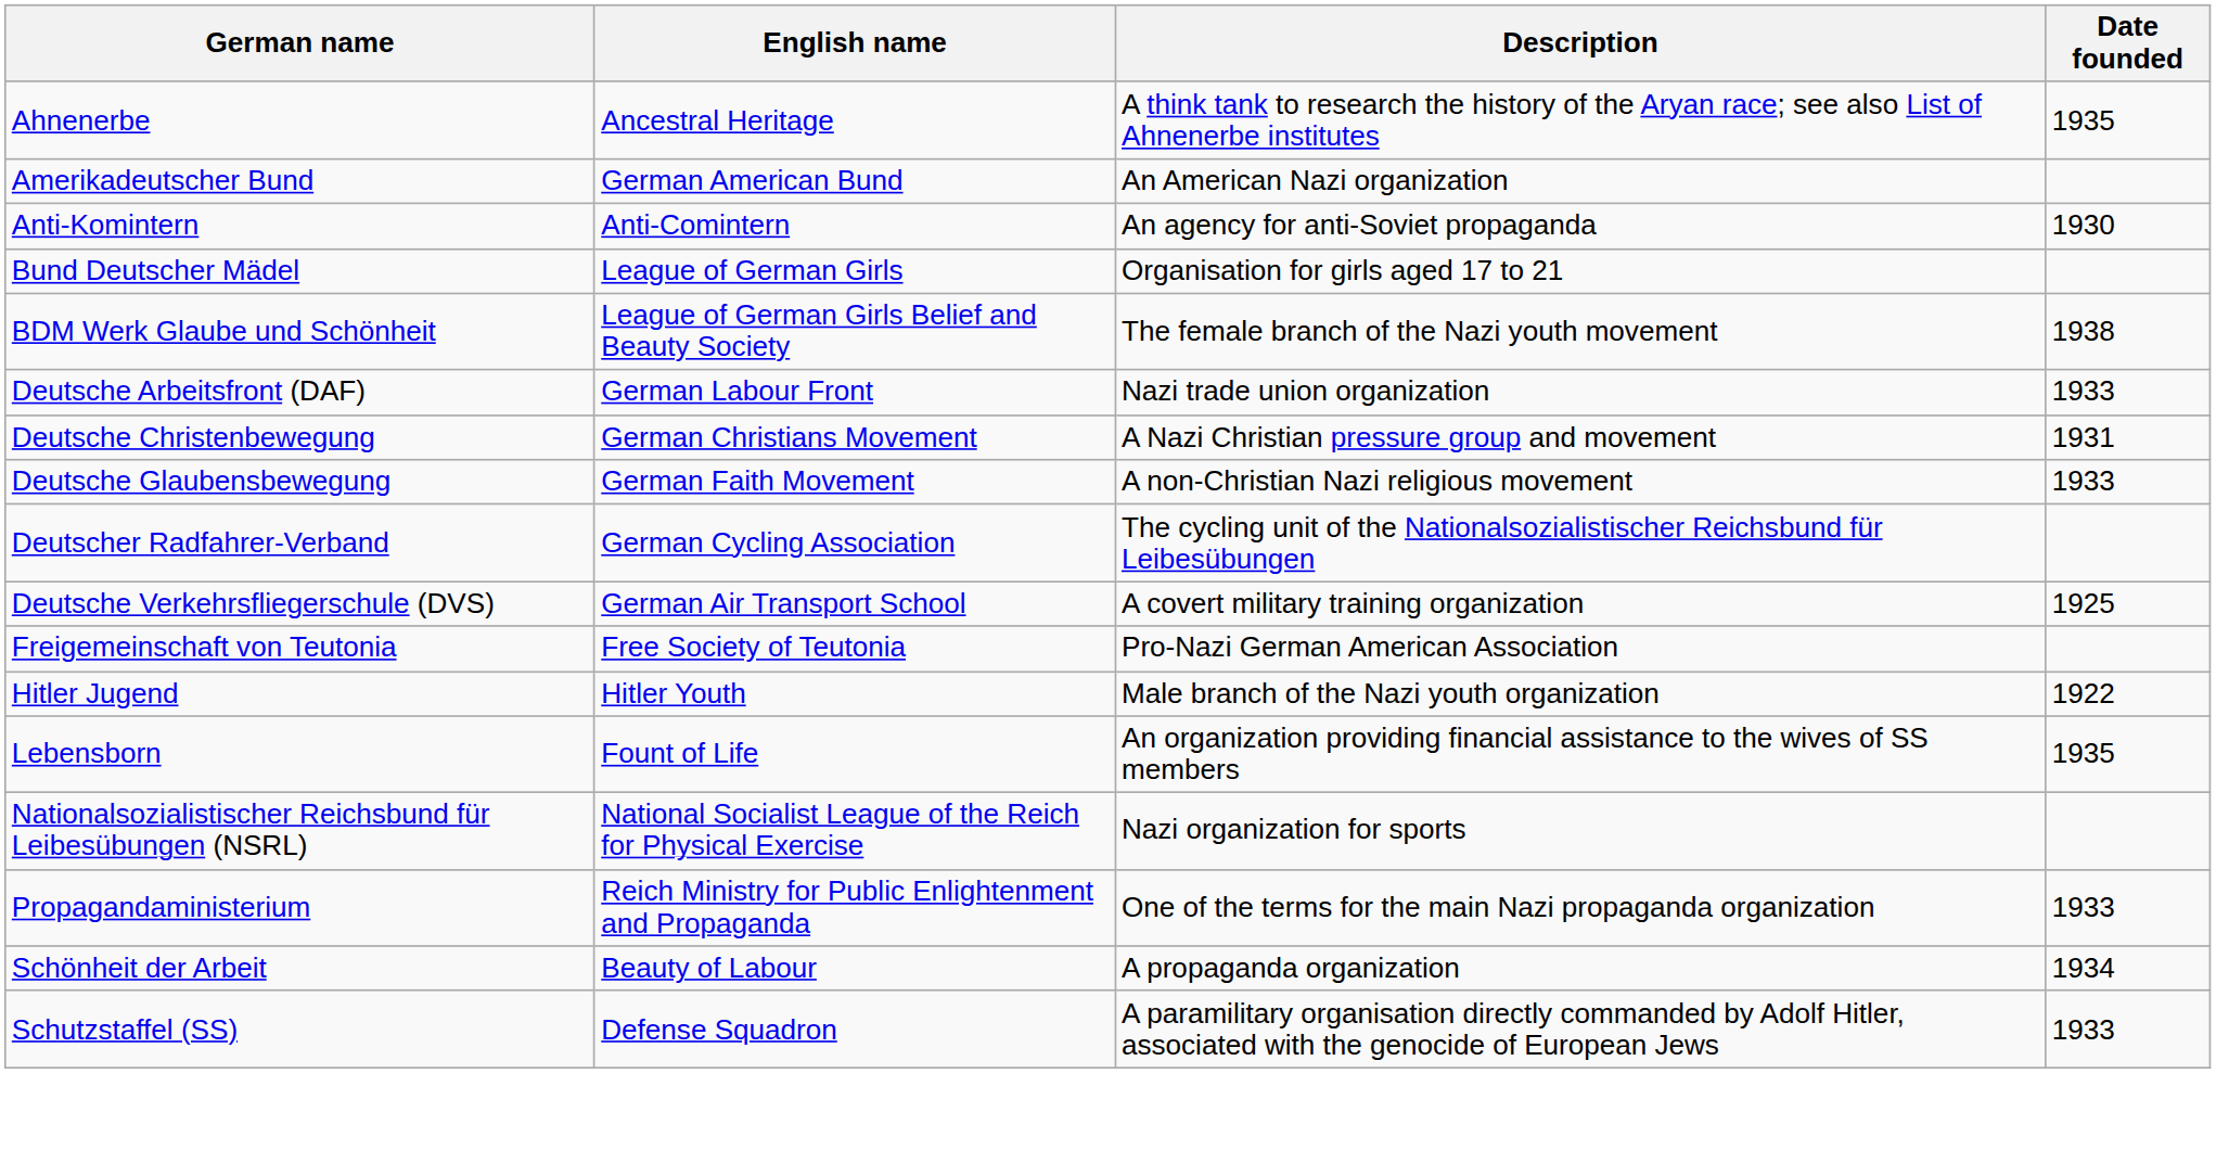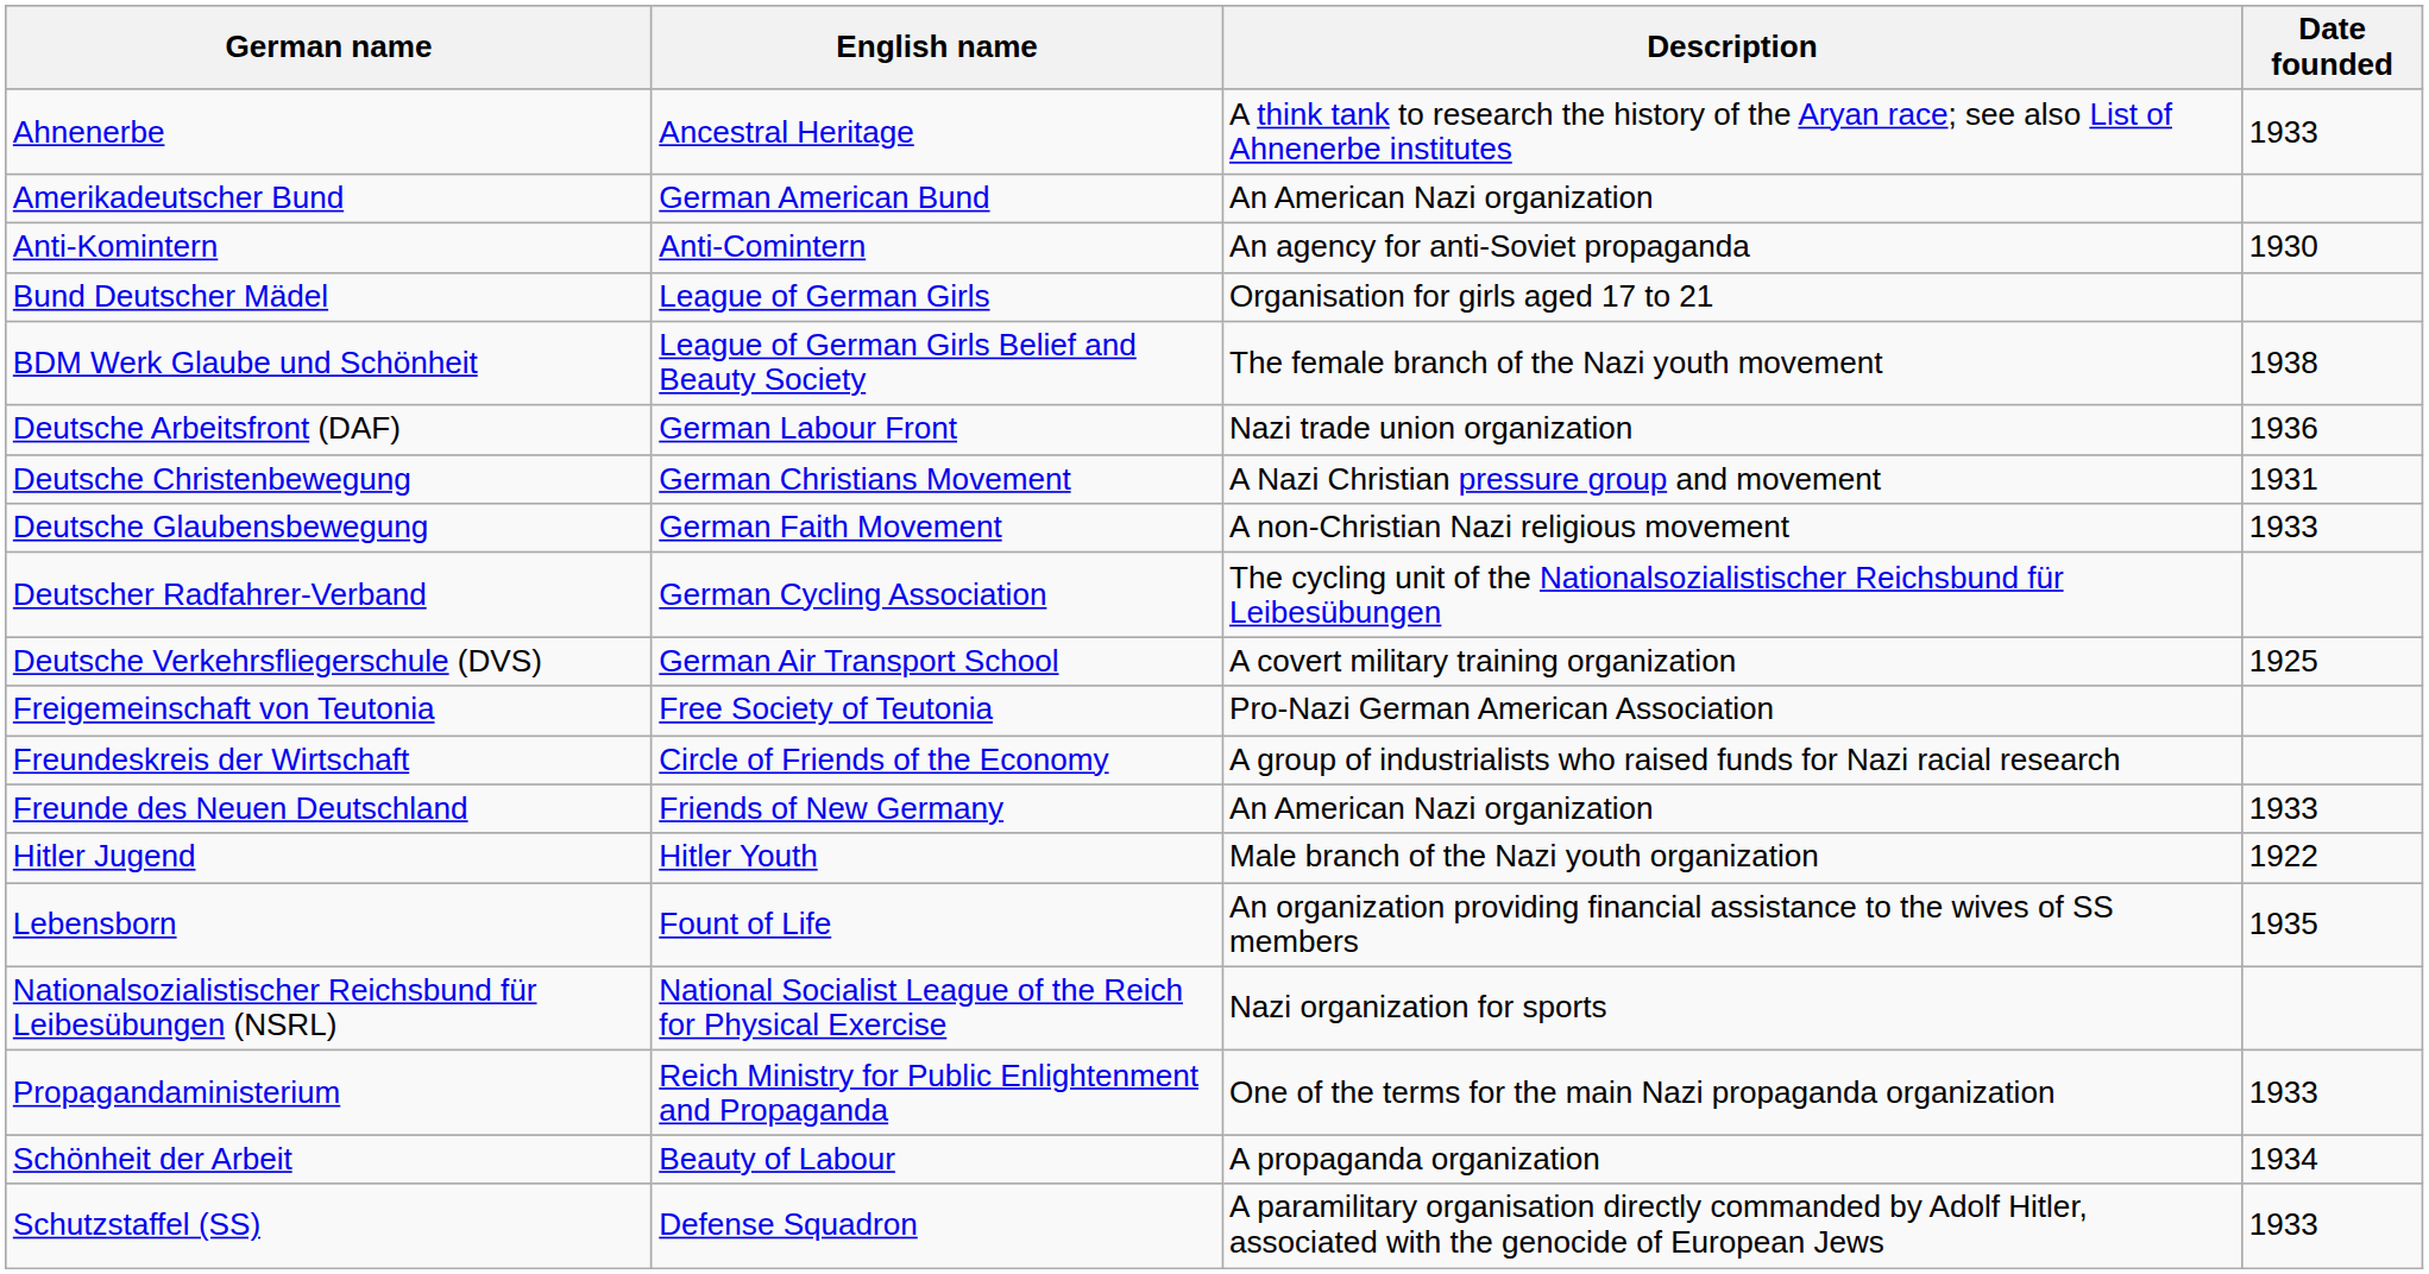Ahnenerbe | Date founded: 1935 -> 1933
Deutsche Arbeitsfront (DAF) | Date founded: 1933 -> 1936
+ row: Freundeskreis der Wirtschaft | Circle of Friends of the Economy | A group of industrialists who raised funds for Nazi racial research
+ row: Freunde des Neuen Deutschland | Friends of New Germany | An American Nazi organization | 1933
